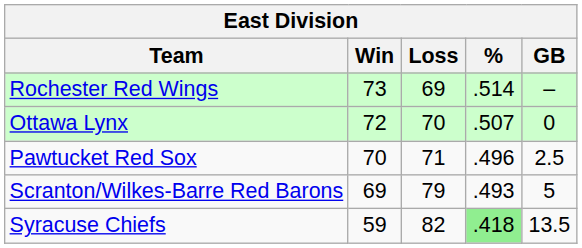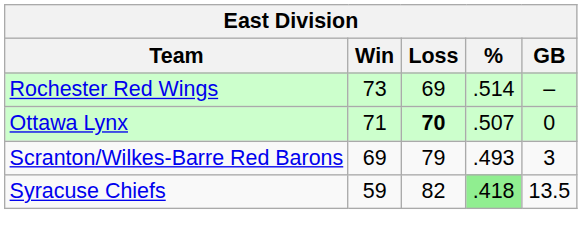Ottawa Lynx | Win: 72 -> 71
Ottawa Lynx | Loss: normal -> bold
- row: Pawtucket Red Sox | 70 | 71 | .496 | 2.5
Scranton/Wilkes-Barre Red Barons | GB: 5 -> 3
